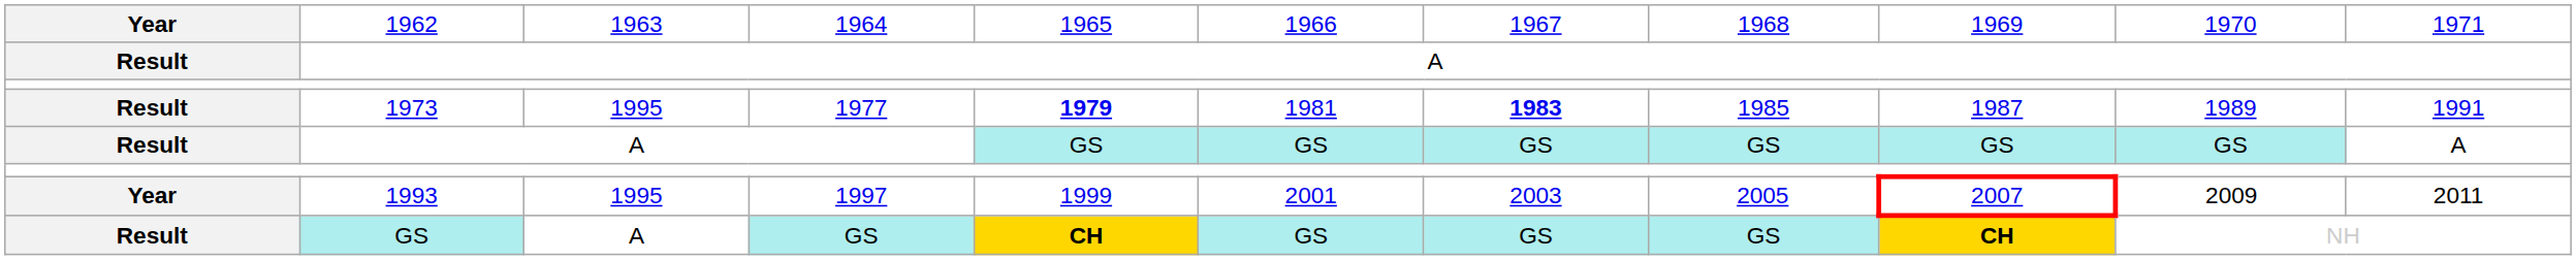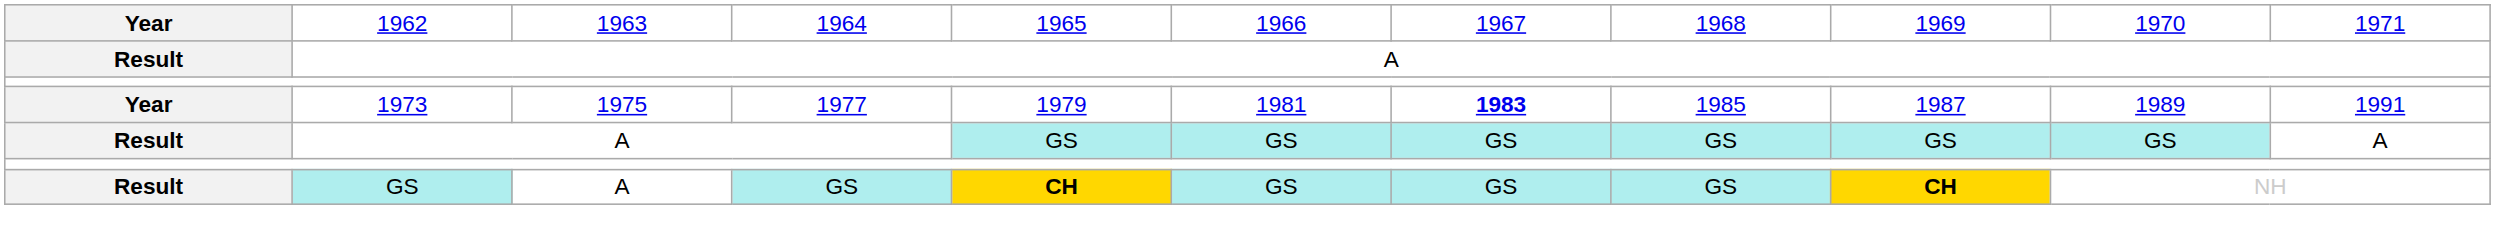1973 | column 1: Result -> Year
1973 | column 3: 1995 -> 1975
1973 | column 5: bold -> normal
- row: Year | 1993 | 1995 | 1997 | 1999 | 2001 | 2003 | 2005 | 2007 | 2009 | 2011
